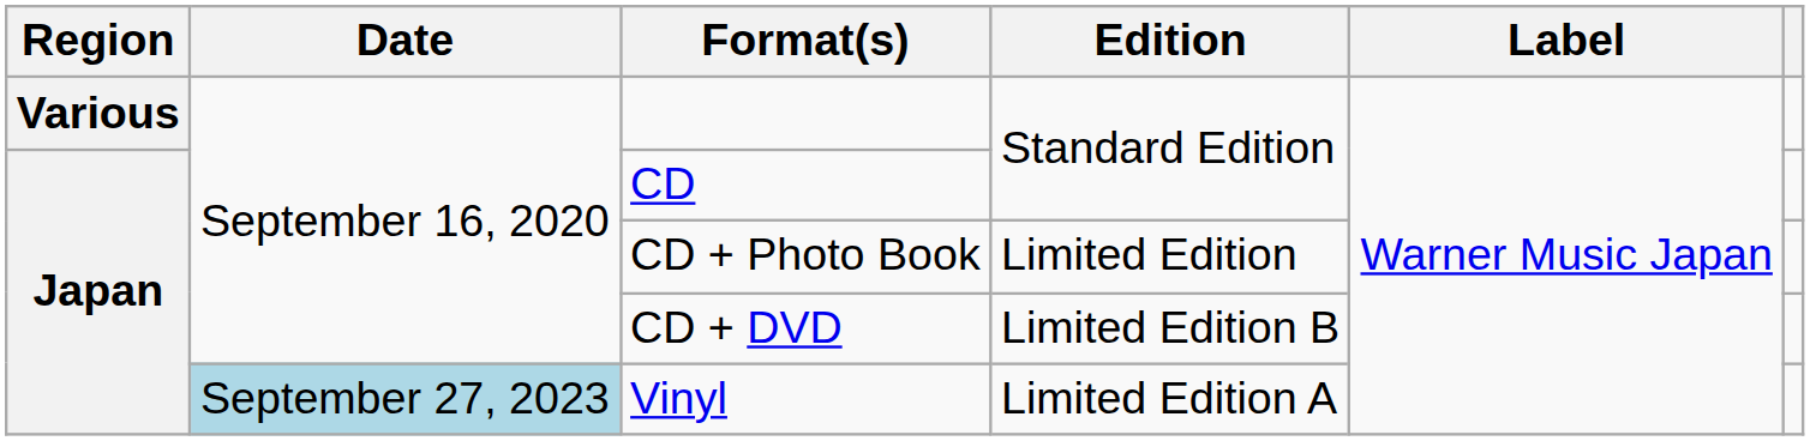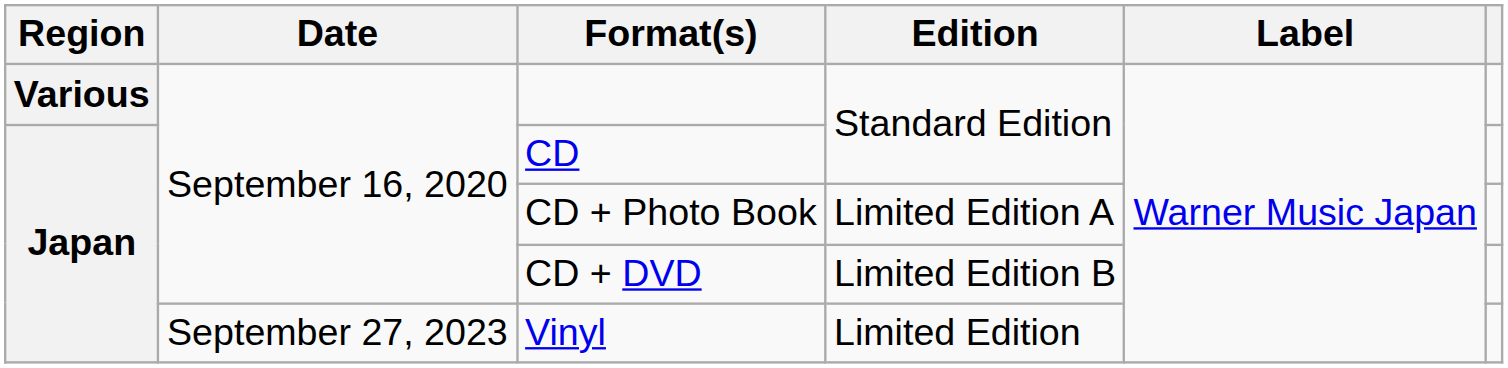CD + Photo Book | Edition: Limited Edition -> Limited Edition A
Vinyl | Date: lightblue background -> no background
Vinyl | Edition: Limited Edition A -> Limited Edition
